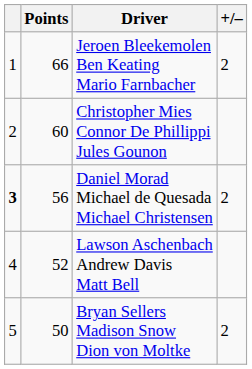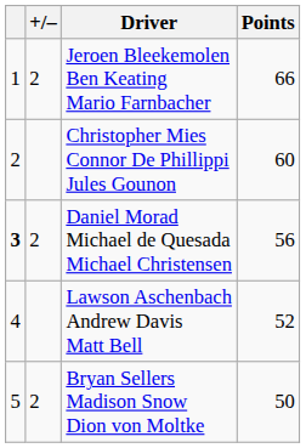columns swapped: +/– <-> Points
